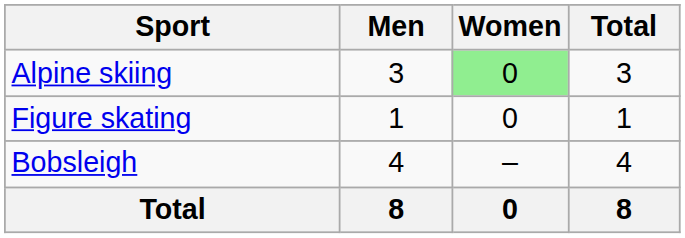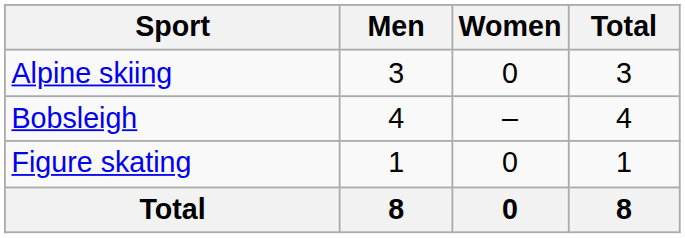Alpine skiing | Women: lightgreen background -> no background
rows swapped: Bobsleigh <-> Figure skating
